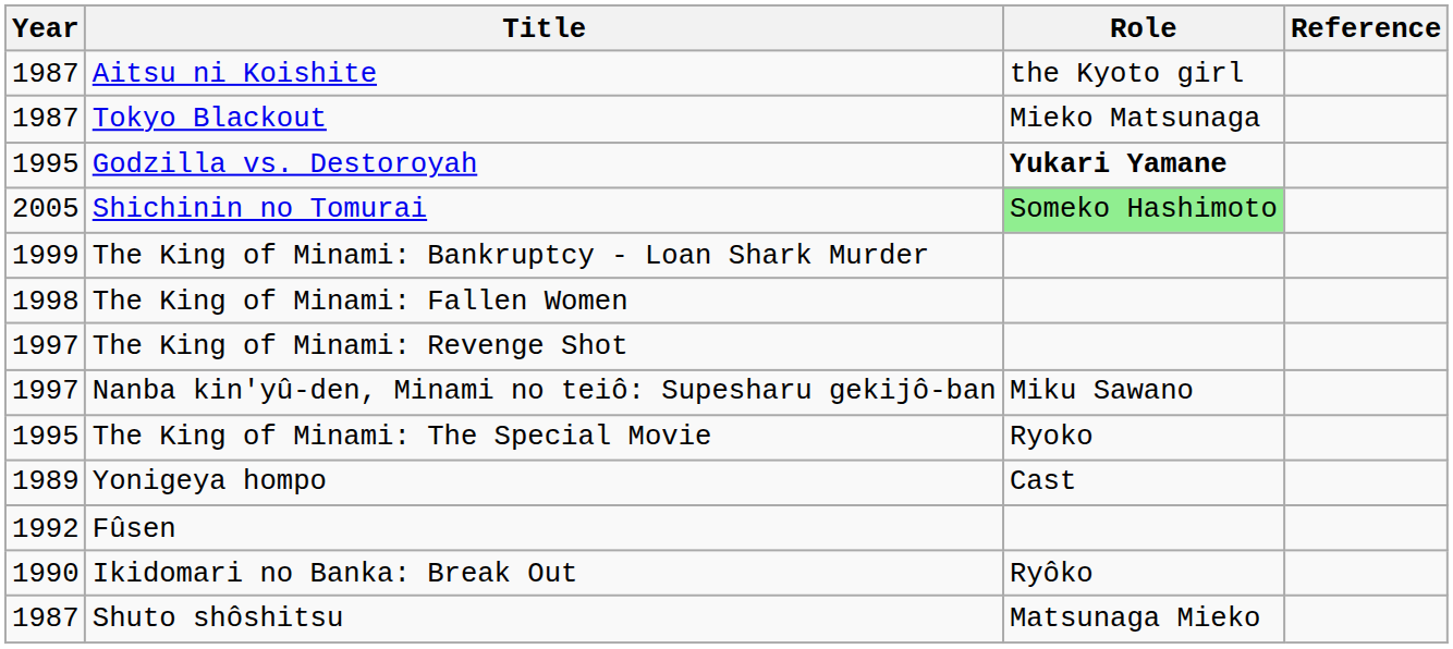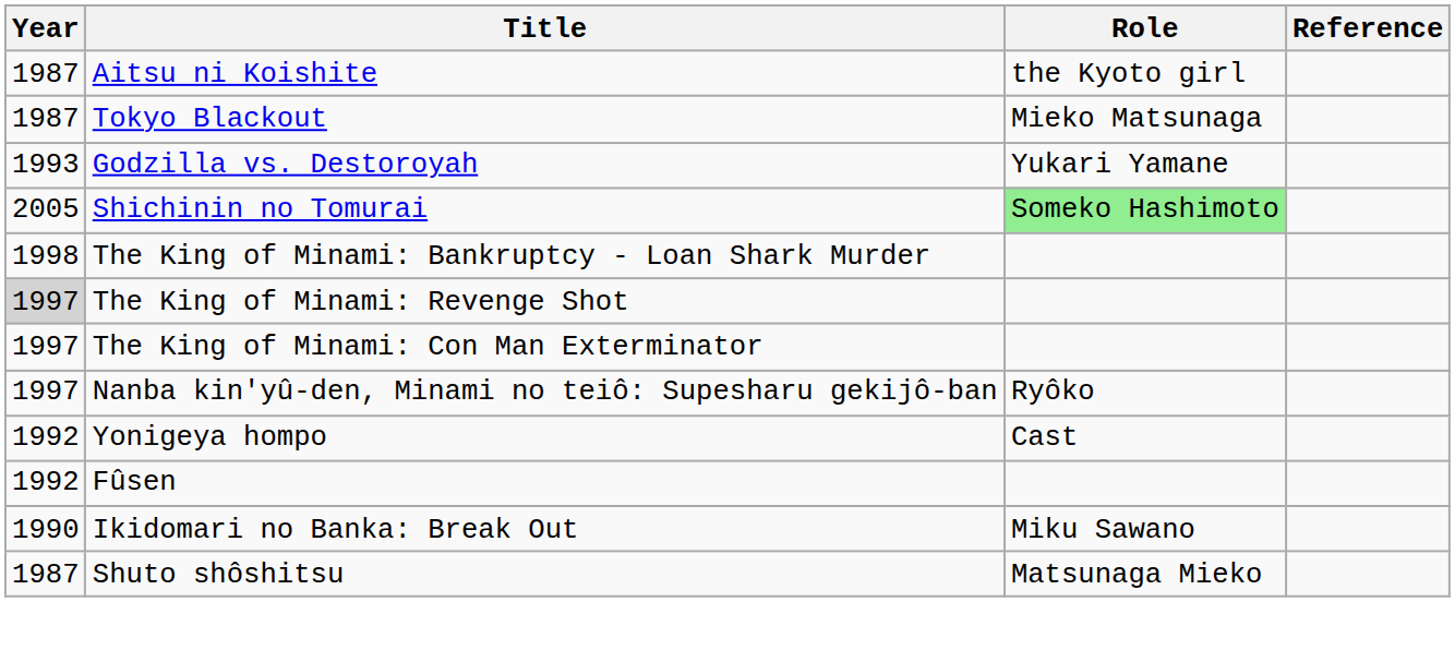Godzilla vs. Destoroyah | Year: 1995 -> 1993
Godzilla vs. Destoroyah | Role: bold -> normal
The King of Minami: Bankruptcy - Loan Shark Murder | Year: 1999 -> 1998
- row: 1998 | The King of Minami: Fallen Women
The King of Minami: Revenge Shot | Year: no background -> lightgrey background
+ row: 1997 | The King of Minami: Con Man Exterminator
Nanba kin'yû-den, Minami no teiô: Supesharu gekijô-ban | Role: Miku Sawano -> Ryôko
- row: 1995 | The King of Minami: The Special Movie | Ryoko
Yonigeya hompo | Year: 1989 -> 1992
Ikidomari no Banka: Break Out | Role: Ryôko -> Miku Sawano
